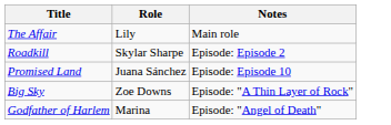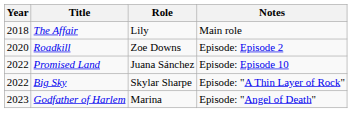+ column: Year | 2018 | 2020 | 2022 | 2022 | 2023
Roadkill | Role: Skylar Sharpe -> Zoe Downs
Big Sky | Role: Zoe Downs -> Skylar Sharpe
